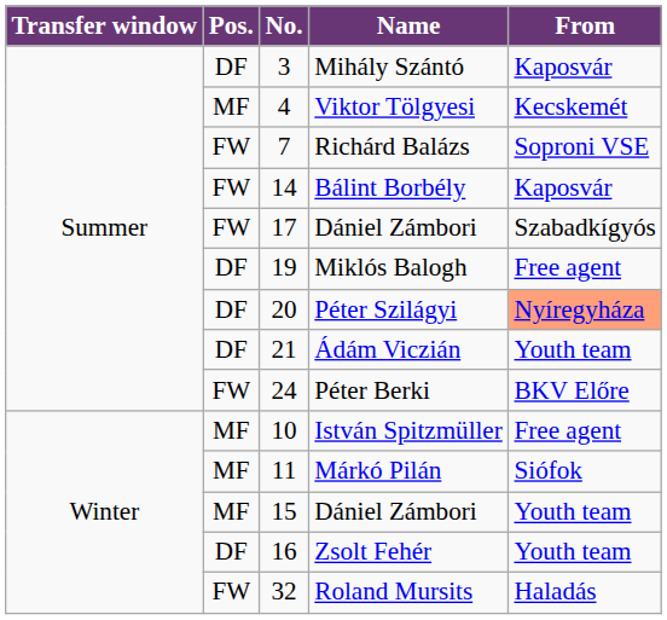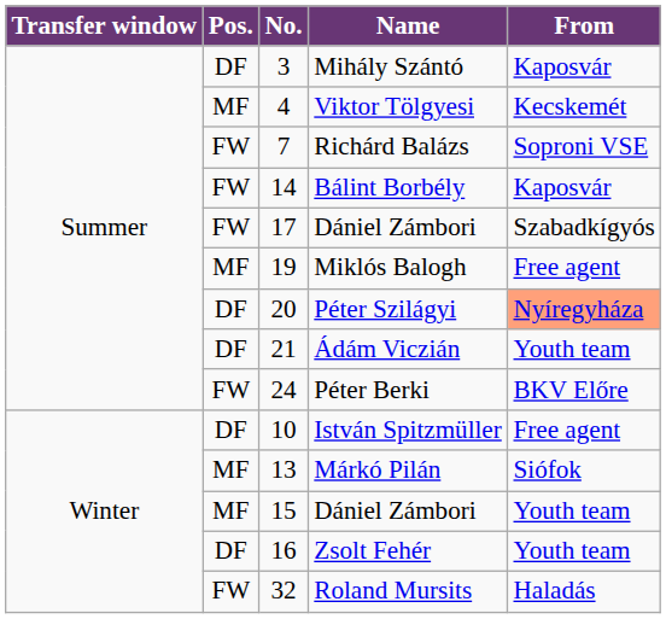Miklós Balogh | Pos.: DF -> MF
István Spitzmüller | Pos.: MF -> DF
Márkó Pilán | No.: 11 -> 13
